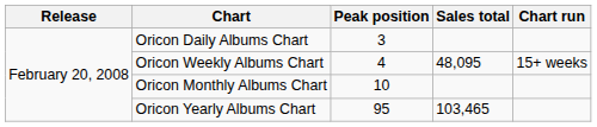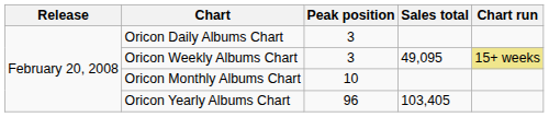Oricon Weekly Albums Chart | Peak position: 4 -> 3
Oricon Weekly Albums Chart | Sales total: 48,095 -> 49,095
Oricon Weekly Albums Chart | Chart run: no background -> khaki background
Oricon Yearly Albums Chart | Peak position: 95 -> 96
Oricon Yearly Albums Chart | Sales total: 103,465 -> 103,405
